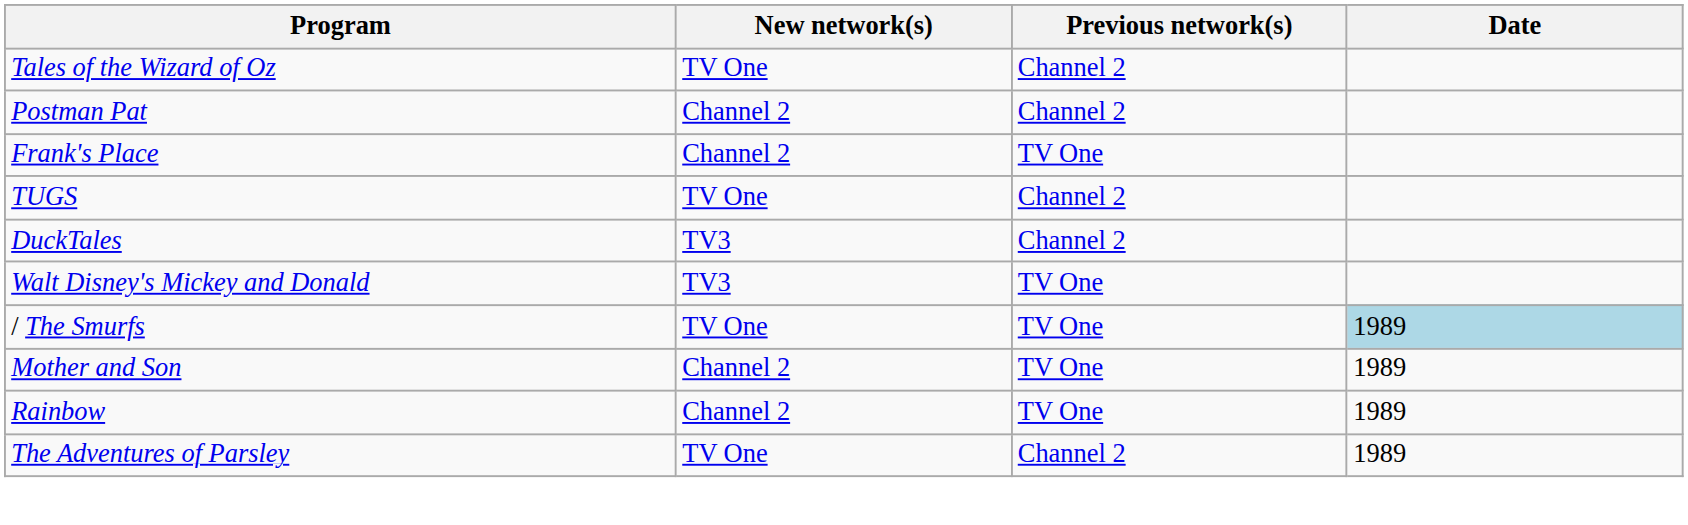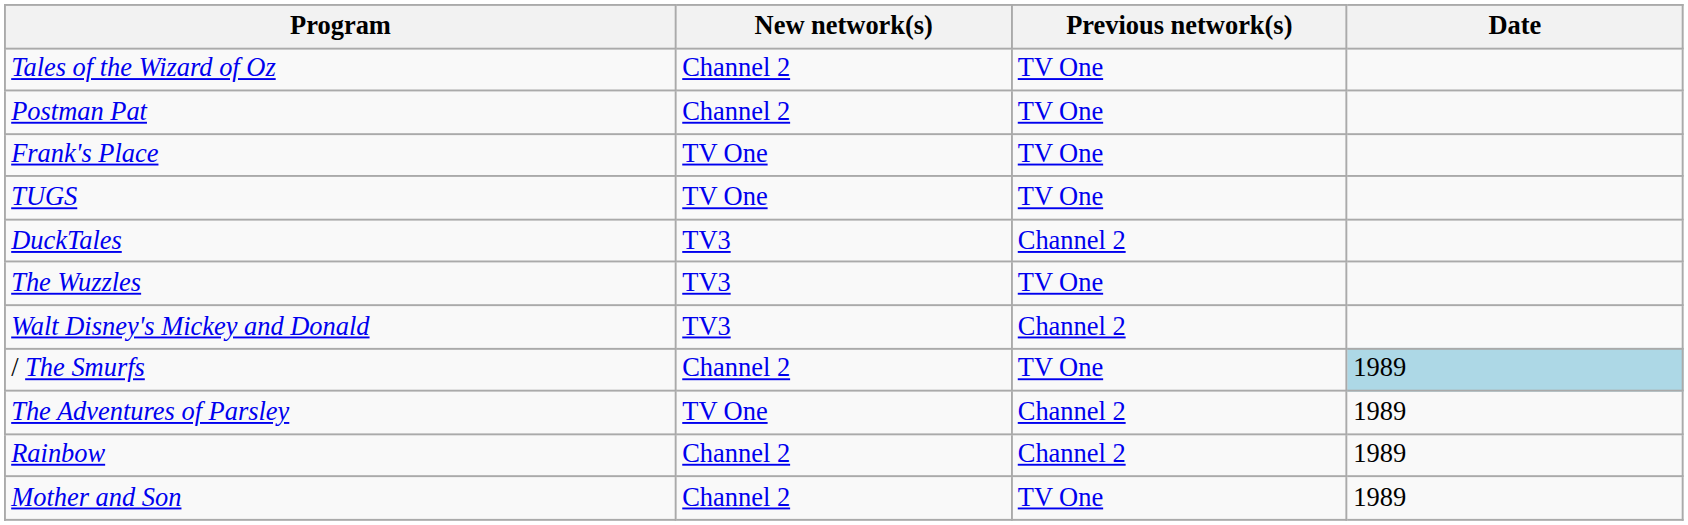Tales of the Wizard of Oz | New network(s): TV One -> Channel 2
Tales of the Wizard of Oz | Previous network(s): Channel 2 -> TV One
Postman Pat | Previous network(s): Channel 2 -> TV One
Frank's Place | New network(s): Channel 2 -> TV One
TUGS | Previous network(s): Channel 2 -> TV One
+ row: The Wuzzles | TV3 | TV One
Walt Disney's Mickey and Donald | Previous network(s): TV One -> Channel 2
/ The Smurfs | New network(s): TV One -> Channel 2
rows swapped: The Adventures of Parsley <-> Mother and Son
Rainbow | Previous network(s): TV One -> Channel 2
